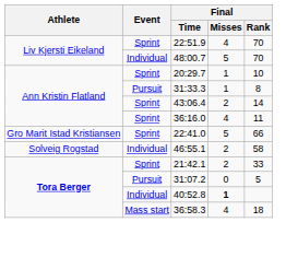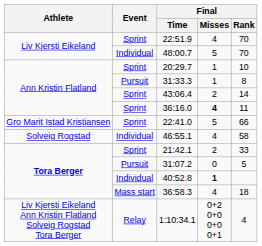36:16.0 | Final / Misses: normal -> bold
46:55.1 | Final / Misses: 2 -> 4
+ row: Liv Kjersti Eikeland Ann Kristin Flatland Solveig Rogstad Tora Berger | Relay | 1:10:34.1 | 0+2 0+0 0+0 0+1 | 4
